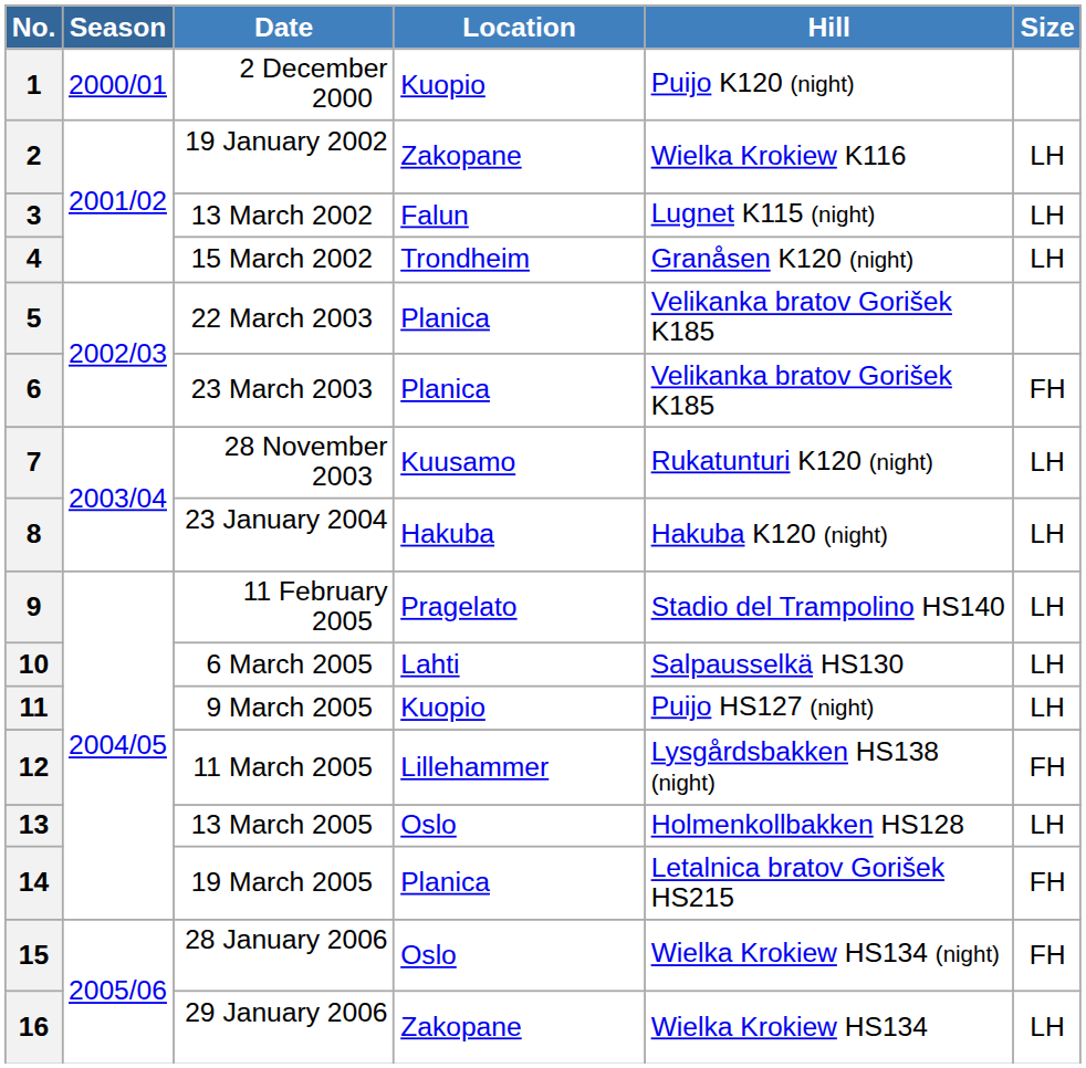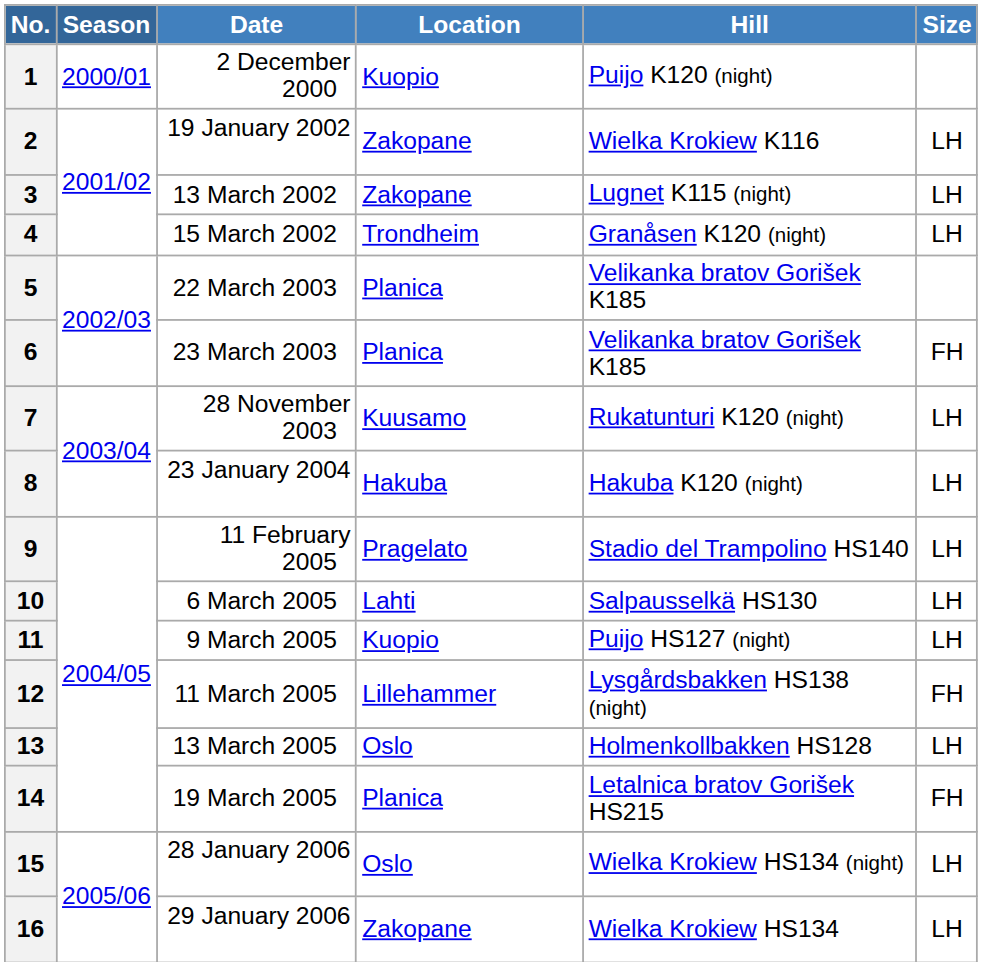3 | Location: Falun -> Zakopane
15 | Size: FH -> LH
